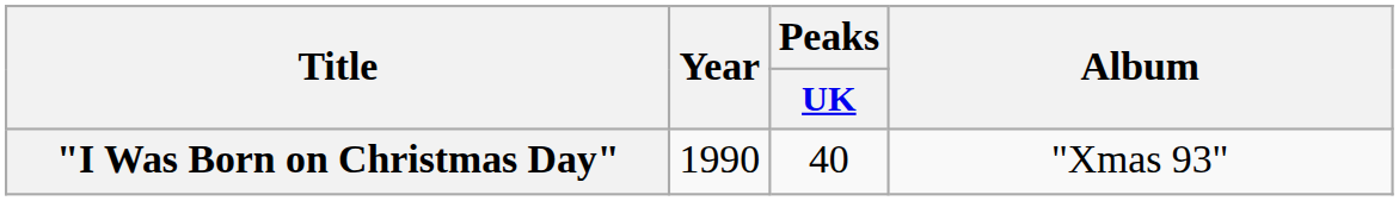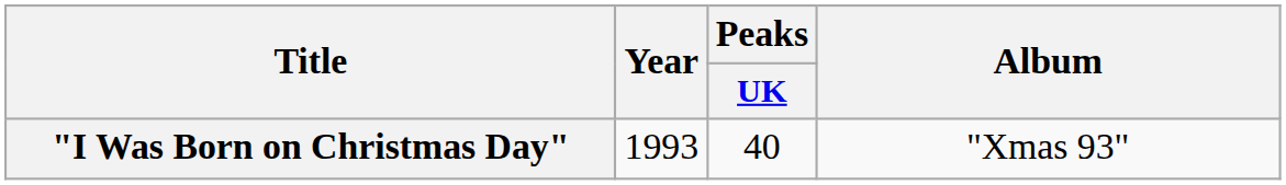"I Was Born on Christmas Day" | Year: 1990 -> 1993
